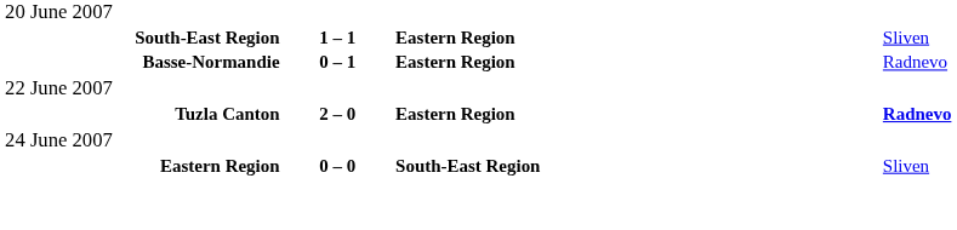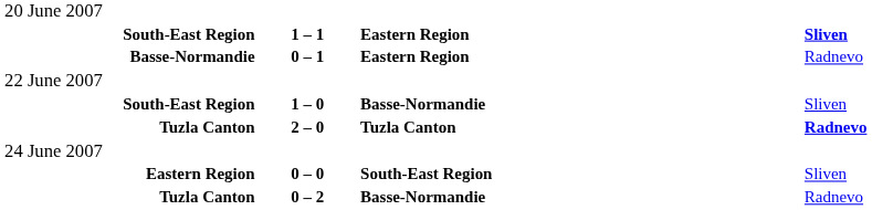South-East Region / 1 – 1 | column 4: normal -> bold
+ row: South-East Region | 1 – 0 | Basse-Normandie | Sliven
Tuzla Canton / 2 – 0 | column 3: Eastern Region -> Tuzla Canton
+ row: Tuzla Canton | 0 – 2 | Basse-Normandie | Radnevo
